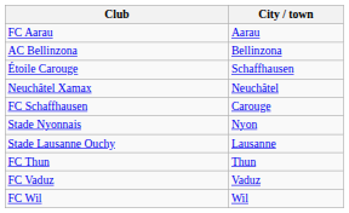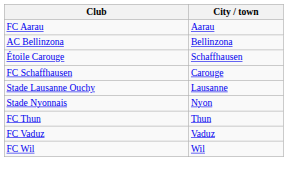- row: Neuchâtel Xamax | Neuchâtel
rows swapped: Stade Lausanne Ouchy <-> Stade Nyonnais
